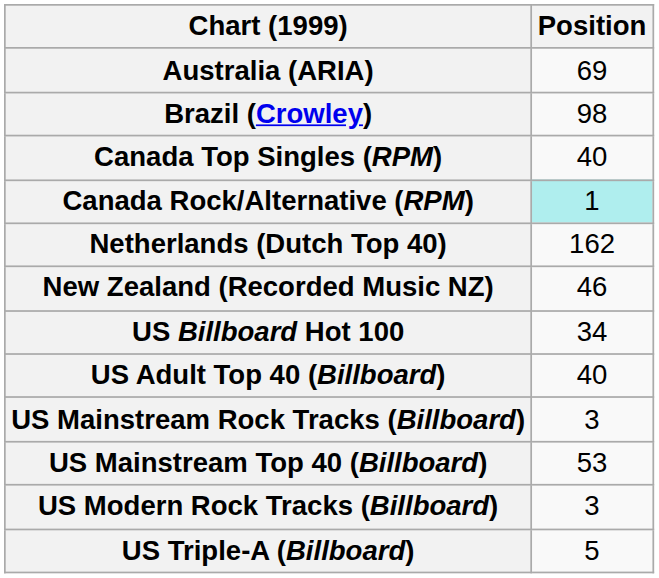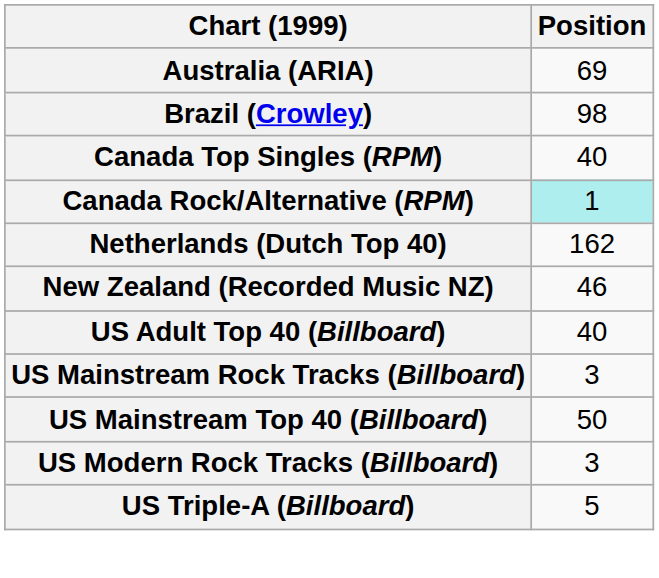- row: US Billboard Hot 100 | 34
US Mainstream Top 40 (Billboard) | Position: 53 -> 50
